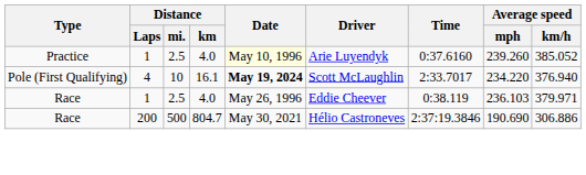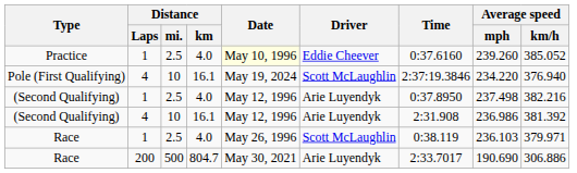Practice | Driver: Arie Luyendyk -> Eddie Cheever
Pole (First Qualifying) | Date: bold -> normal
Pole (First Qualifying) | Time: 2:33.7017 -> 2:37:19.3846
+ row: (Second Qualifying) | 1 | 2.5 | 4.0 | May 12, 1996 | Arie Luyendyk | 0:37.8950 | 237.498 | 382.216
+ row: (Second Qualifying) | 4 | 10 | 16.1 | May 12, 1996 | Arie Luyendyk | 2:31.908 | 236.986 | 381.392
Race / 1 | Driver: Eddie Cheever -> Scott McLaughlin
Race / 200 | Driver: Hélio Castroneves -> Arie Luyendyk
Race / 200 | Time: 2:37:19.3846 -> 2:33.7017
